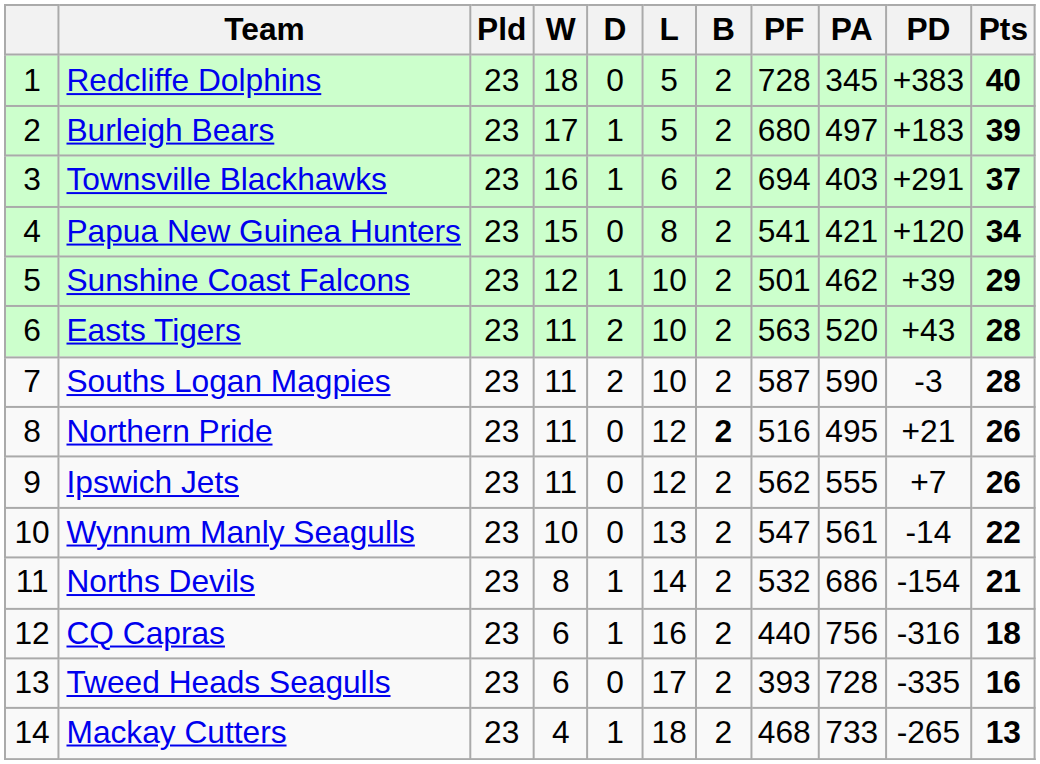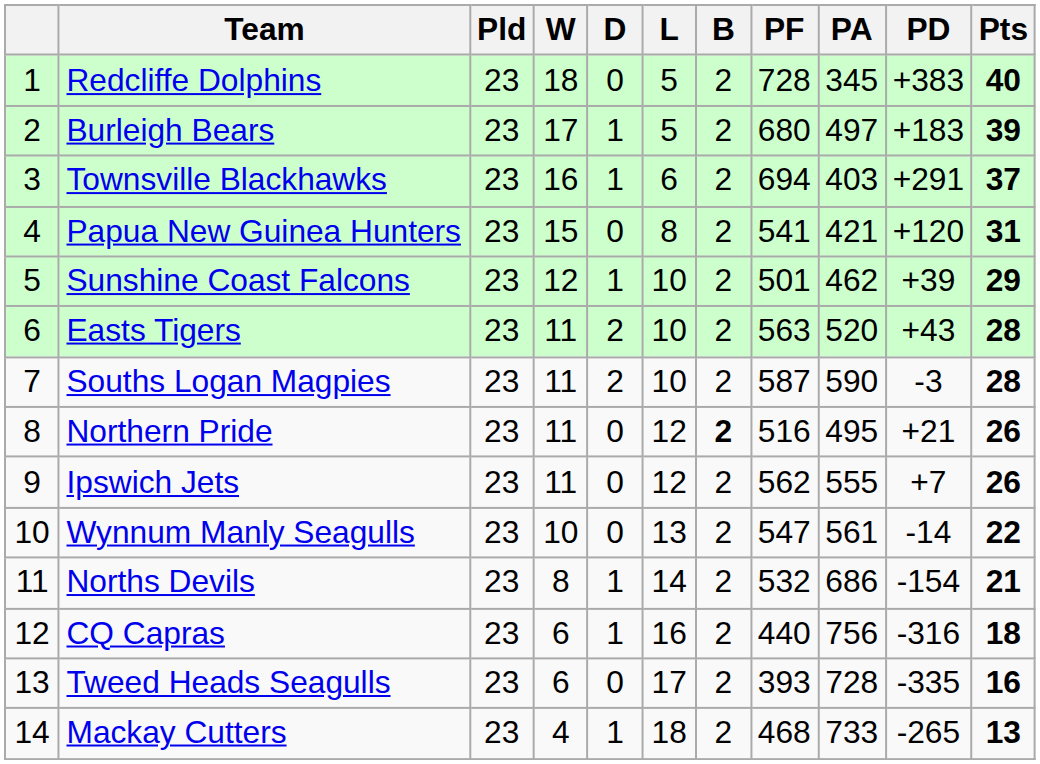Papua New Guinea Hunters | Pts: 34 -> 31
